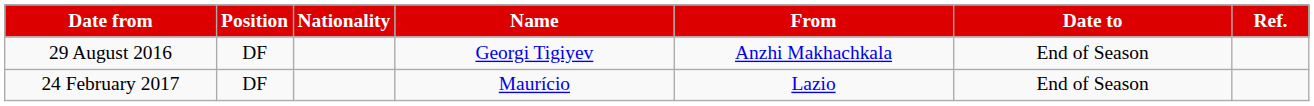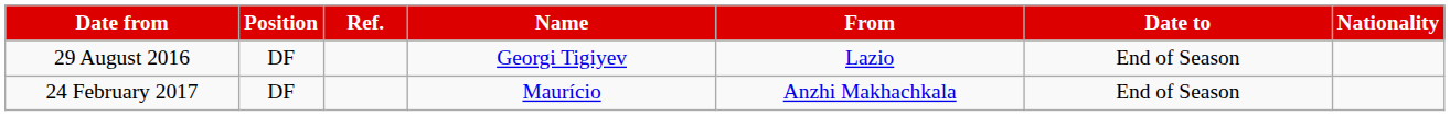columns swapped: Nationality <-> Ref.
29 August 2016 | From: Anzhi Makhachkala -> Lazio
24 February 2017 | From: Lazio -> Anzhi Makhachkala
